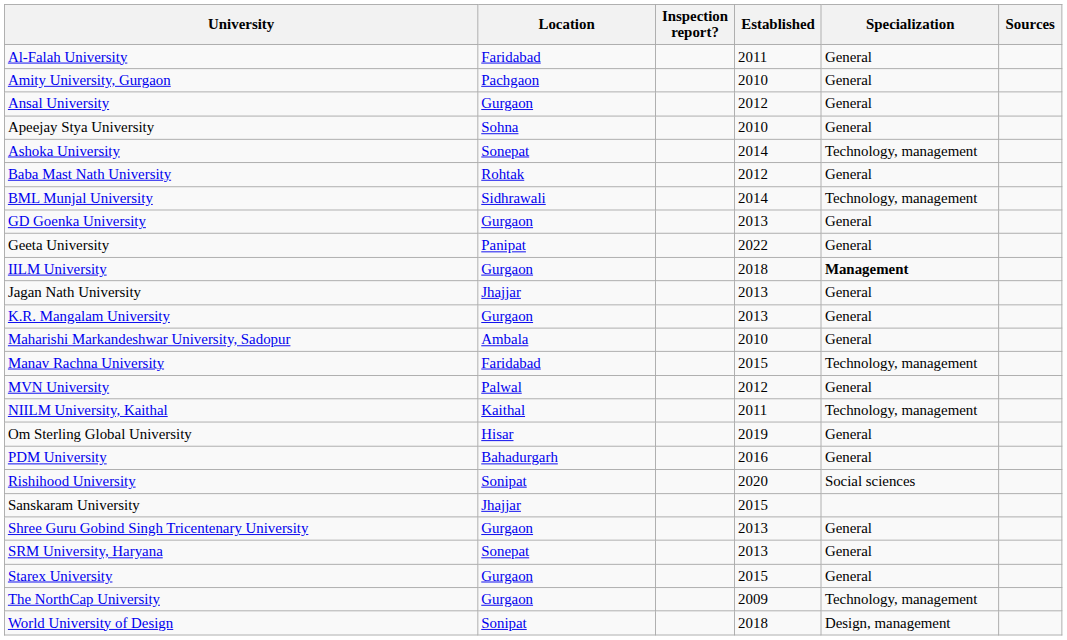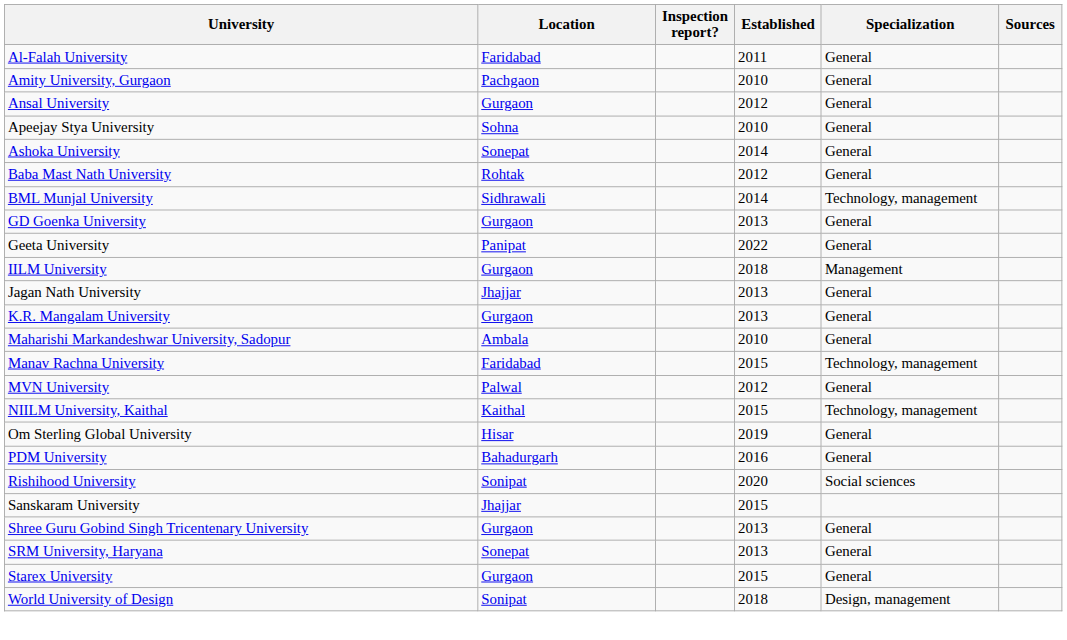Ashoka University | Specialization: Technology, management -> General
IILM University | Specialization: bold -> normal
NIILM University, Kaithal | Established: 2011 -> 2015
- row: The NorthCap University | Gurgaon | 2009 | Technology, management
